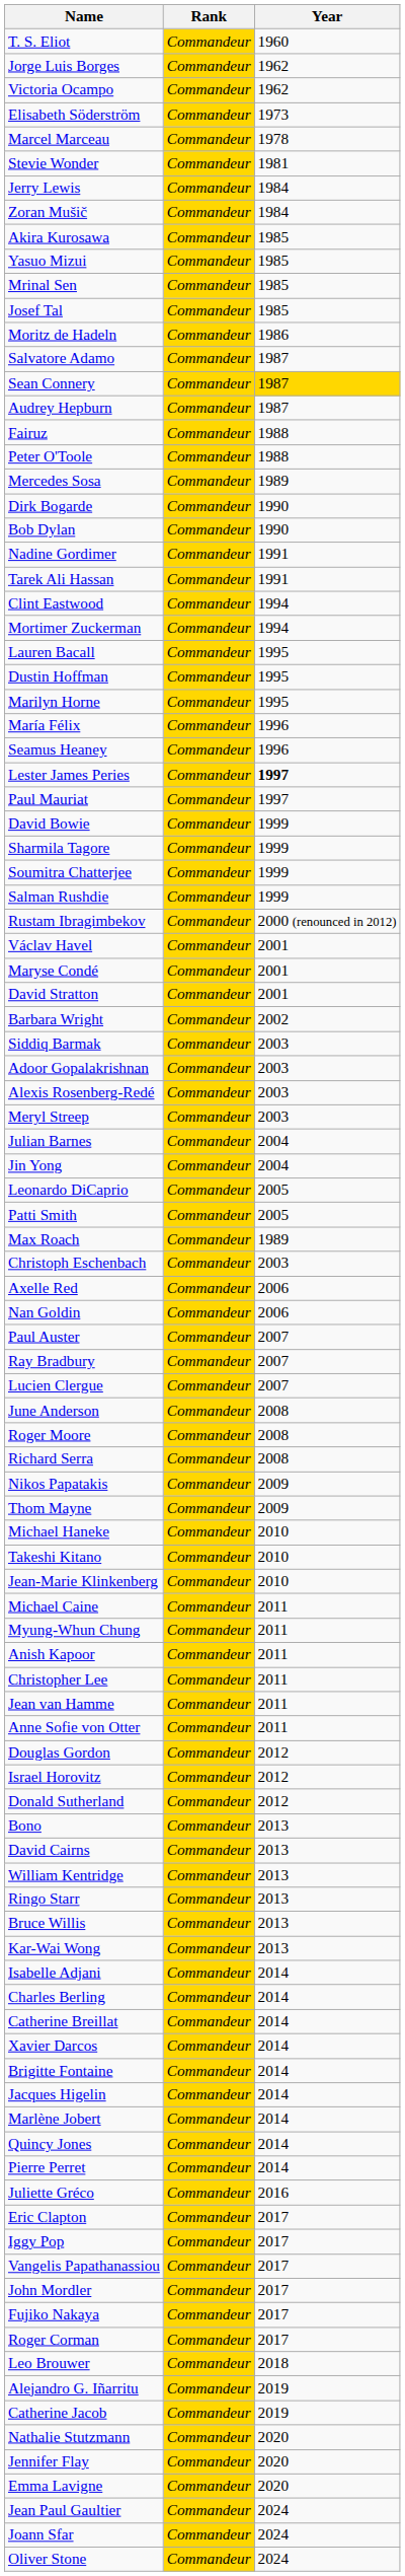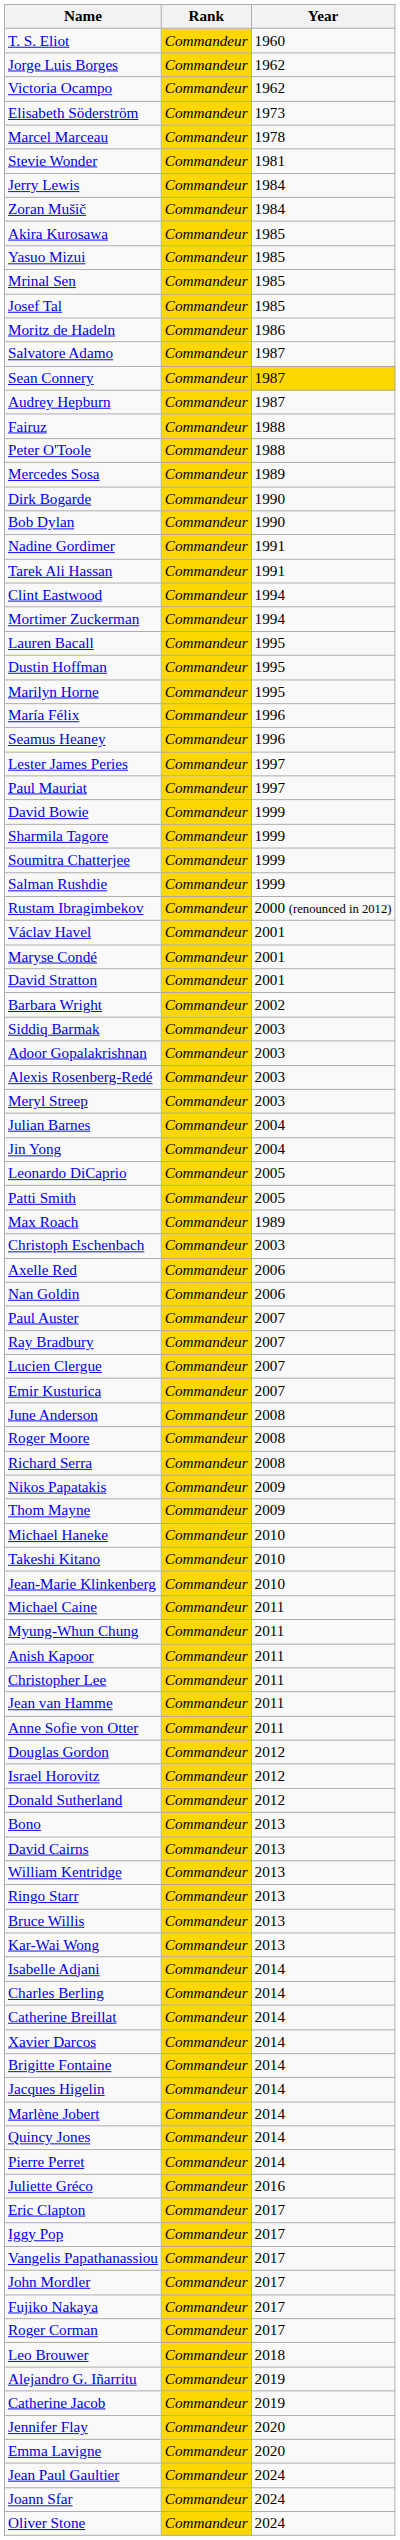Lester James Peries | Year: bold -> normal
+ row: Emir Kusturica | Commandeur | 2007
- row: Nathalie Stutzmann | Commandeur | 2020
